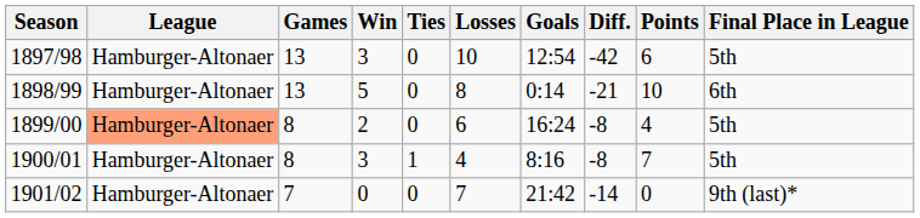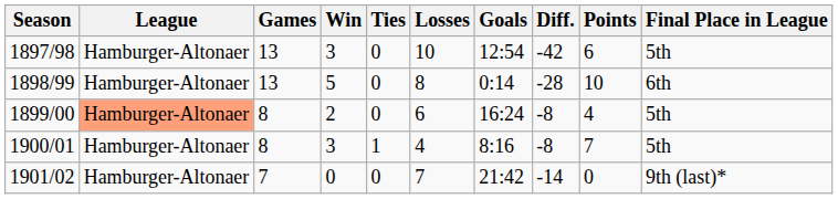1898/99 | Diff.: -21 -> -28
